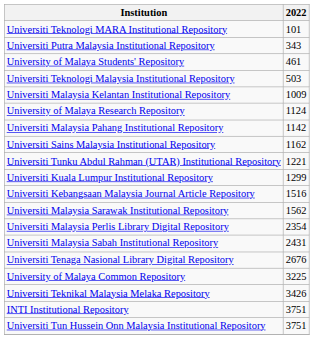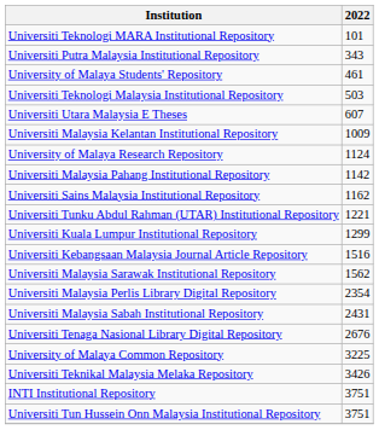+ row: Universiti Utara Malaysia E Theses | 607
